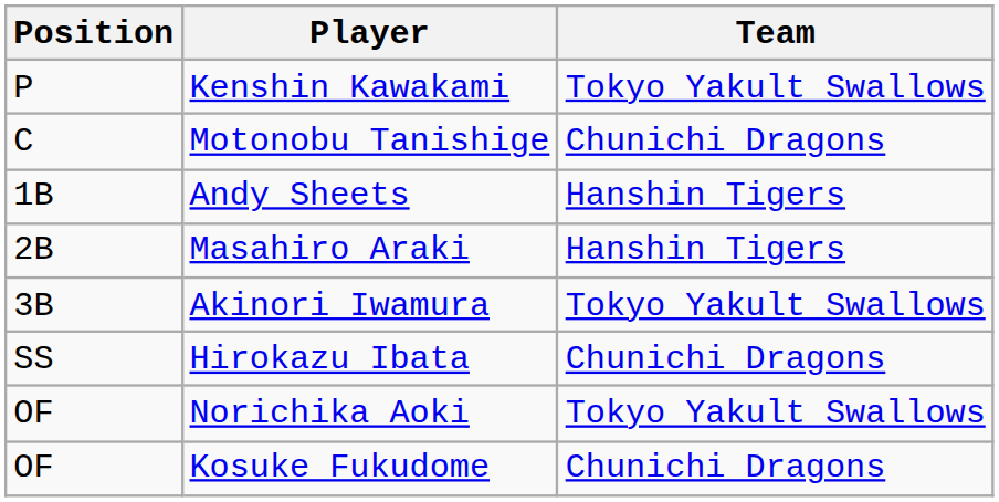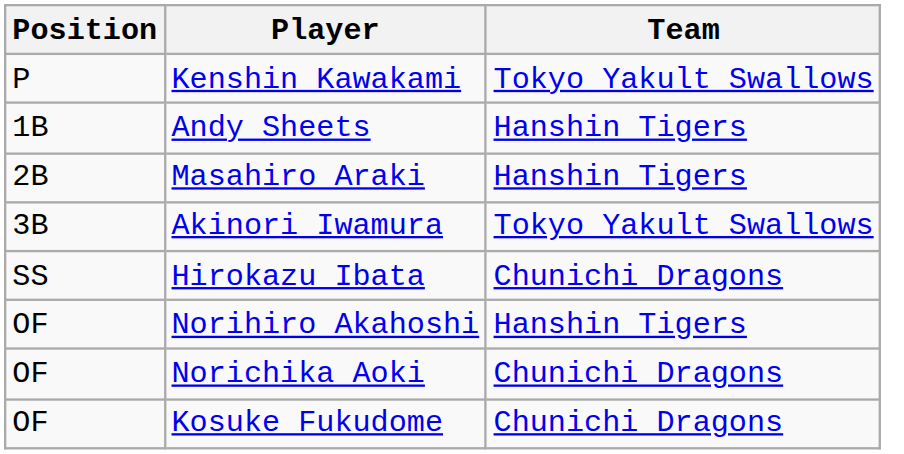- row: C | Motonobu Tanishige | Chunichi Dragons
+ row: OF | Norihiro Akahoshi | Hanshin Tigers
Norichika Aoki | Team: Tokyo Yakult Swallows -> Chunichi Dragons
